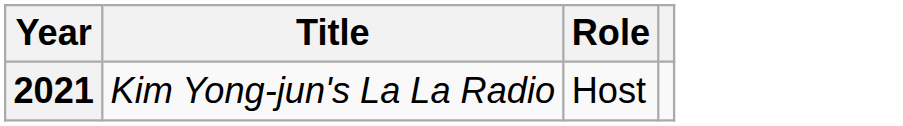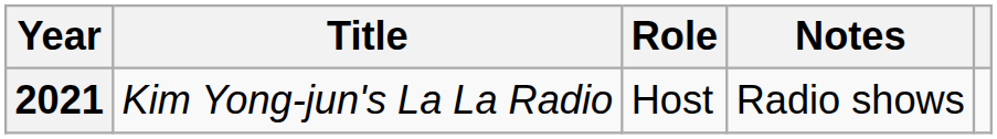+ column: Notes | Radio shows
